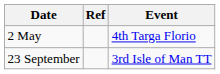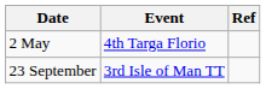columns swapped: Event <-> Ref
